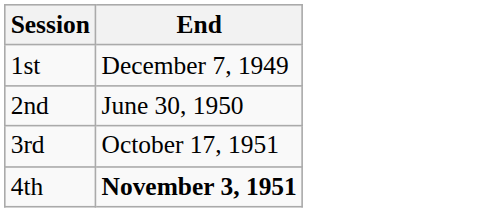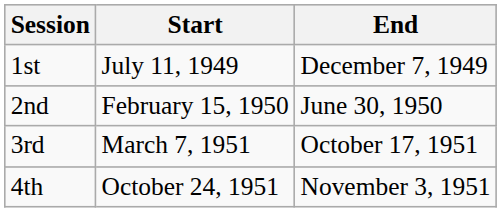+ column: Start | July 11, 1949 | February 15, 1950 | March 7, 1951 | October 24, 1951
4th | End: bold -> normal
